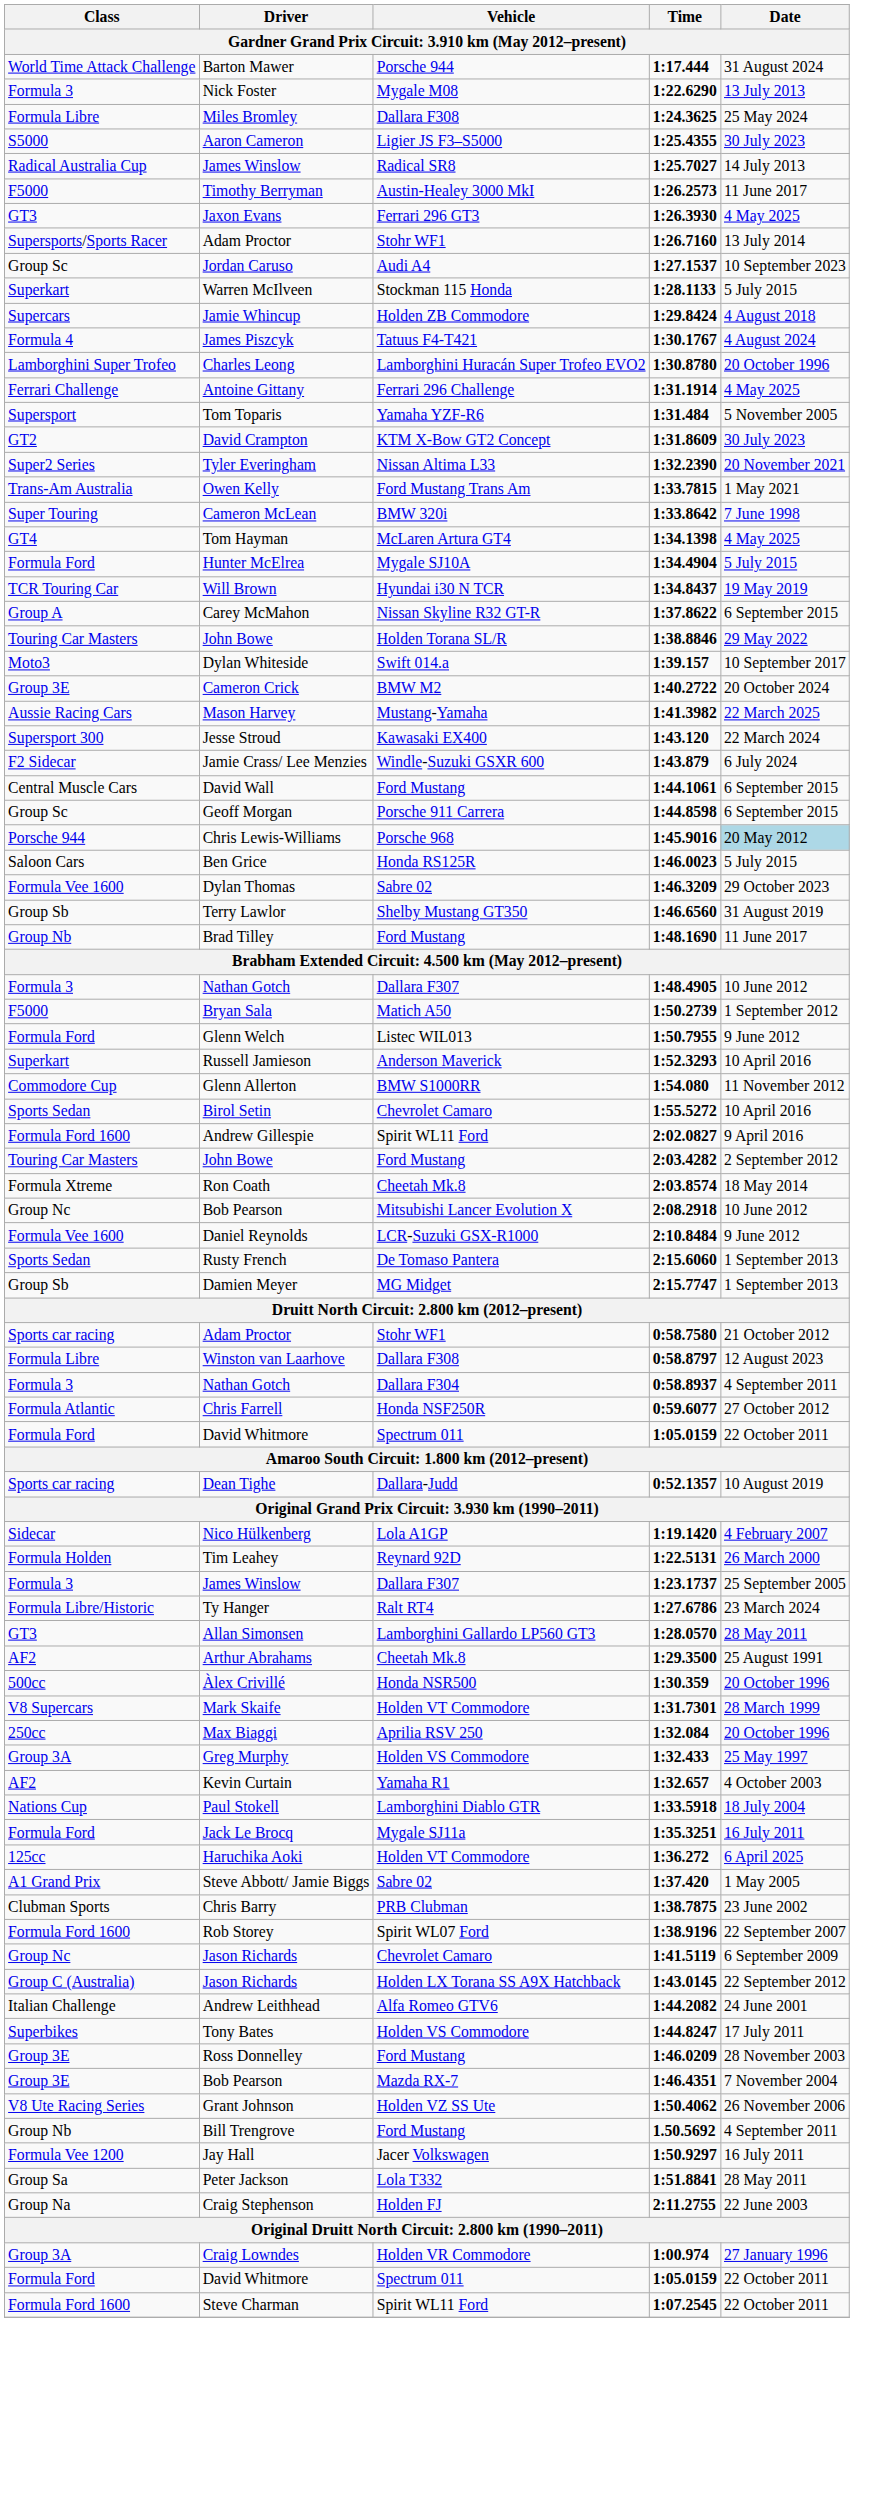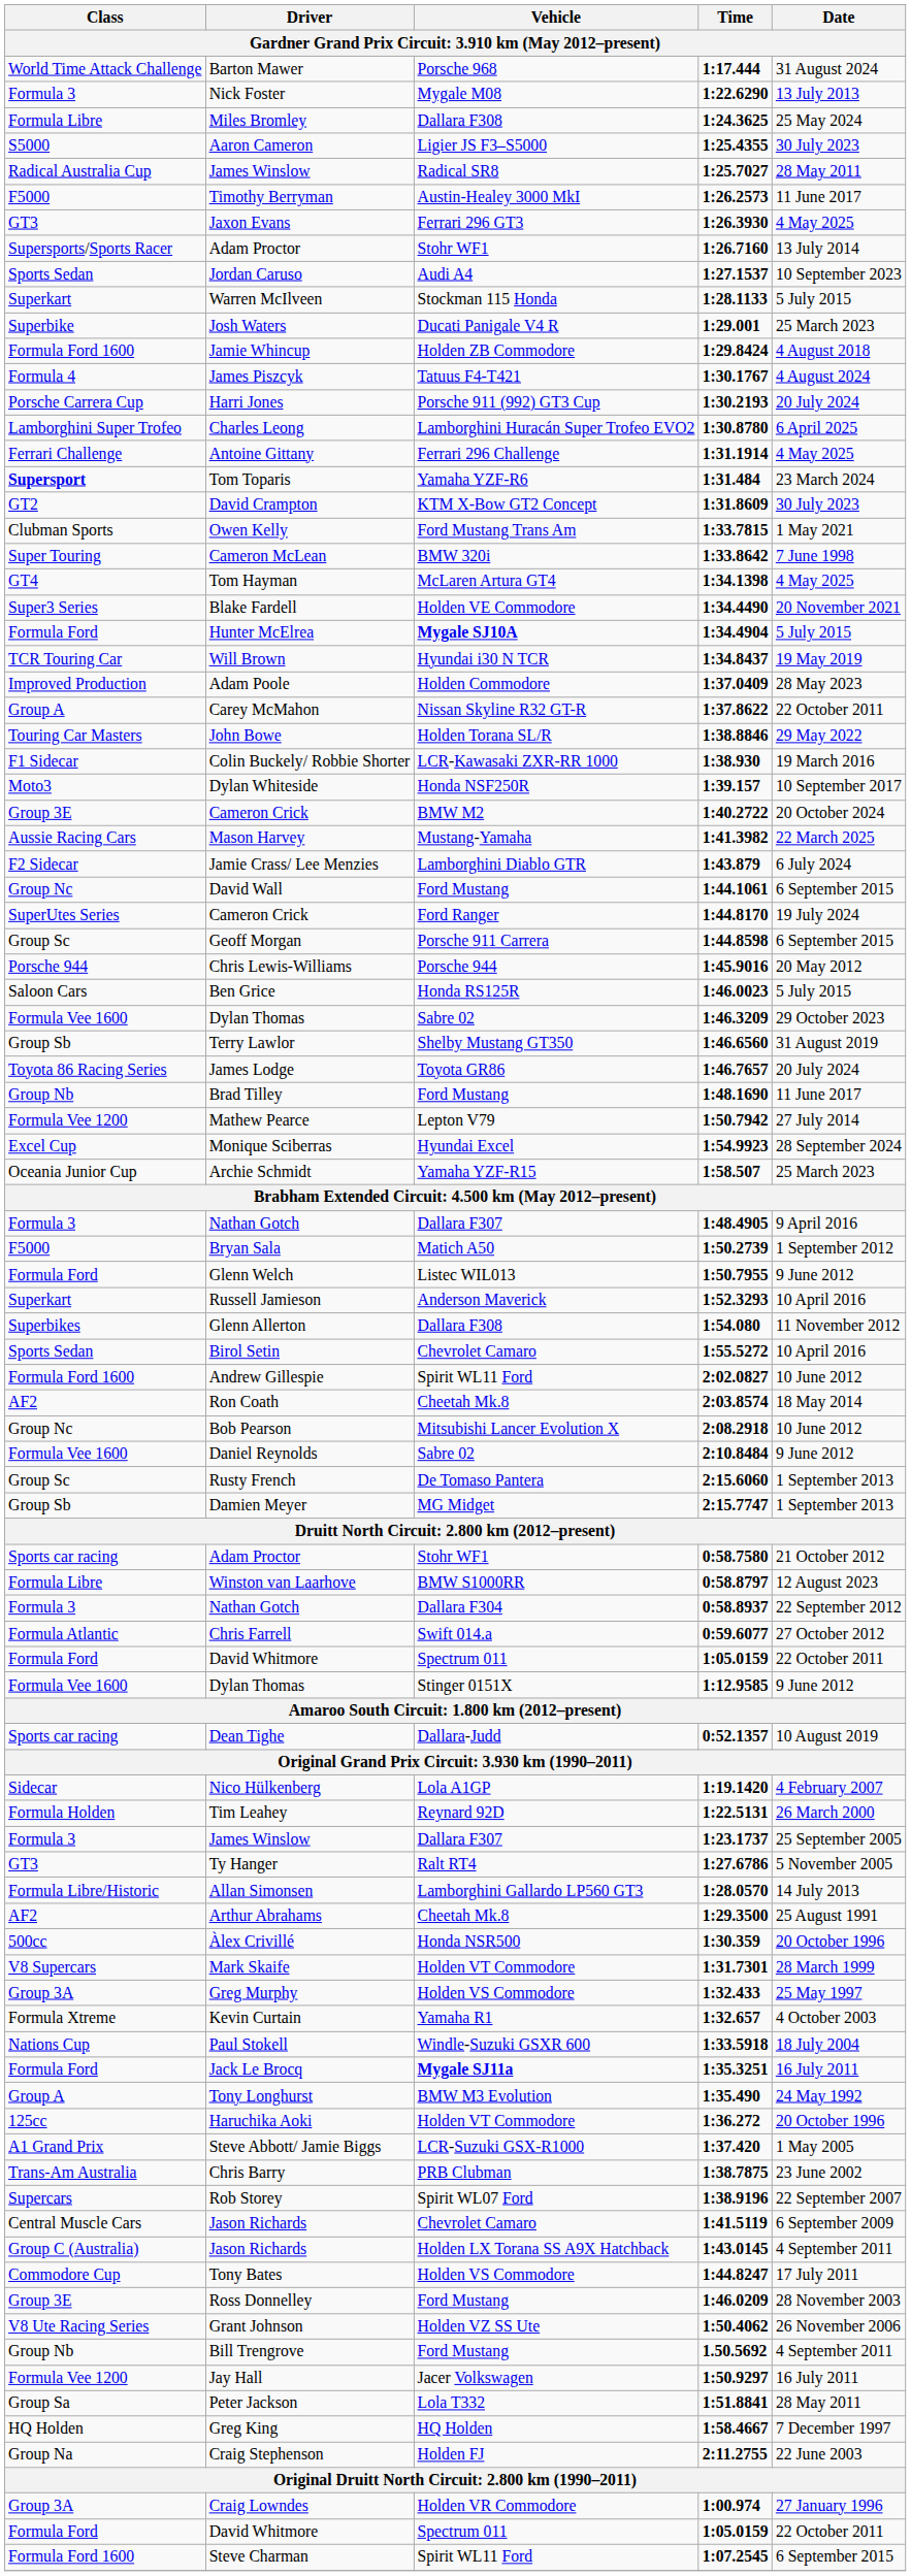Barton Mawer | Vehicle: Porsche 944 -> Porsche 968
James Winslow / 1:25.7027 | Date: 14 July 2013 -> 28 May 2011
Jordan Caruso | Class: Group Sc -> Sports Sedan
+ row: Superbike | Josh Waters | Ducati Panigale V4 R | 1:29.001 | 25 March 2023
Jamie Whincup | Class: Supercars -> Formula Ford 1600
+ row: Porsche Carrera Cup | Harri Jones | Porsche 911 (992) GT3 Cup | 1:30.2193 | 20 July 2024
Charles Leong | Date: 20 October 1996 -> 6 April 2025
Tom Toparis | Class: normal -> bold
Tom Toparis | Date: 5 November 2005 -> 23 March 2024
- row: Super2 Series | Tyler Everingham | Nissan Altima L33 | 1:32.2390 | 20 November 2021
Owen Kelly | Class: Trans-Am Australia -> Clubman Sports
+ row: Super3 Series | Blake Fardell | Holden VE Commodore | 1:34.4490 | 20 November 2021
Hunter McElrea | Vehicle: normal -> bold
+ row: Improved Production | Adam Poole | Holden Commodore | 1:37.0409 | 28 May 2023
Carey McMahon | Date: 6 September 2015 -> 22 October 2011
+ row: F1 Sidecar | Colin Buckely/ Robbie Shorter | LCR-Kawasaki ZXR-RR 1000 | 1:38.930 | 19 March 2016
Dylan Whiteside | Vehicle: Swift 014.a -> Honda NSF250R
- row: Supersport 300 | Jesse Stroud | Kawasaki EX400 | 1:43.120 | 22 March 2024
Jamie Crass/ Lee Menzies | Vehicle: Windle-Suzuki GSXR 600 -> Lamborghini Diablo GTR
David Wall | Class: Central Muscle Cars -> Group Nc
+ row: SuperUtes Series | Cameron Crick | Ford Ranger | 1:44.8170 | 19 July 2024
Chris Lewis-Williams | Vehicle: Porsche 968 -> Porsche 944
Chris Lewis-Williams | Date: lightblue background -> no background
+ row: Toyota 86 Racing Series | James Lodge | Toyota GR86 | 1:46.7657 | 20 July 2024
+ row: Formula Vee 1200 | Mathew Pearce | Lepton V79 | 1:50.7942 | 27 July 2014
+ row: Excel Cup | Monique Sciberras | Hyundai Excel | 1:54.9923 | 28 September 2024
+ row: Oceania Junior Cup | Archie Schmidt | Yamaha YZF-R15 | 1:58.507 | 25 March 2023
Nathan Gotch / 1:48.4905 | Date: 10 June 2012 -> 9 April 2016
Glenn Allerton | Class: Commodore Cup -> Superbikes
Glenn Allerton | Vehicle: BMW S1000RR -> Dallara F308
Andrew Gillespie | Date: 9 April 2016 -> 10 June 2012
- row: Touring Car Masters | John Bowe | Ford Mustang | 2:03.4282 | 2 September 2012
Ron Coath | Class: Formula Xtreme -> AF2
Daniel Reynolds | Vehicle: LCR-Suzuki GSX-R1000 -> Sabre 02
Rusty French | Class: Sports Sedan -> Group Sc
Winston van Laarhove | Vehicle: Dallara F308 -> BMW S1000RR
Nathan Gotch / 0:58.8937 | Date: 4 September 2011 -> 22 September 2012
Chris Farrell | Vehicle: Honda NSF250R -> Swift 014.a
+ row: Formula Vee 1600 | Dylan Thomas | Stinger 0151X | 1:12.9585 | 9 June 2012
Ty Hanger | Class: Formula Libre/Historic -> GT3
Ty Hanger | Date: 23 March 2024 -> 5 November 2005
Allan Simonsen | Class: GT3 -> Formula Libre/Historic
Allan Simonsen | Date: 28 May 2011 -> 14 July 2013
- row: 250cc | Max Biaggi | Aprilia RSV 250 | 1:32.084 | 20 October 1996
Kevin Curtain | Class: AF2 -> Formula Xtreme
Paul Stokell | Vehicle: Lamborghini Diablo GTR -> Windle-Suzuki GSXR 600
Jack Le Brocq | Vehicle: normal -> bold
+ row: Group A | Tony Longhurst | BMW M3 Evolution | 1:35.490 | 24 May 1992
Haruchika Aoki | Date: 6 April 2025 -> 20 October 1996
Steve Abbott/ Jamie Biggs | Vehicle: Sabre 02 -> LCR-Suzuki GSX-R1000
Chris Barry | Class: Clubman Sports -> Trans-Am Australia
Rob Storey | Class: Formula Ford 1600 -> Supercars
Jason Richards / 1:41.5119 | Class: Group Nc -> Central Muscle Cars
Jason Richards / 1:43.0145 | Date: 22 September 2012 -> 4 September 2011
- row: Italian Challenge | Andrew Leithhead | Alfa Romeo GTV6 | 1:44.2082 | 24 June 2001
Tony Bates | Class: Superbikes -> Commodore Cup
- row: Group 3E | Bob Pearson | Mazda RX-7 | 1:46.4351 | 7 November 2004
+ row: HQ Holden | Greg King | HQ Holden | 1:58.4667 | 7 December 1997
Steve Charman | Date: 22 October 2011 -> 6 September 2015
